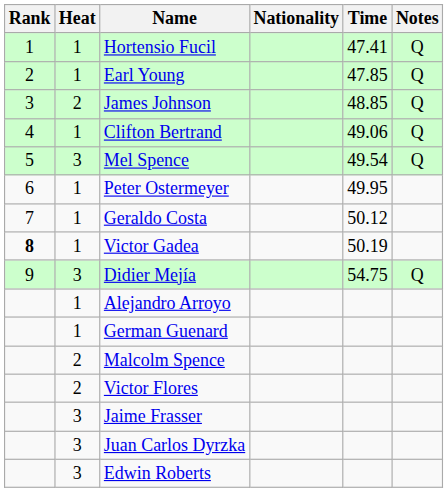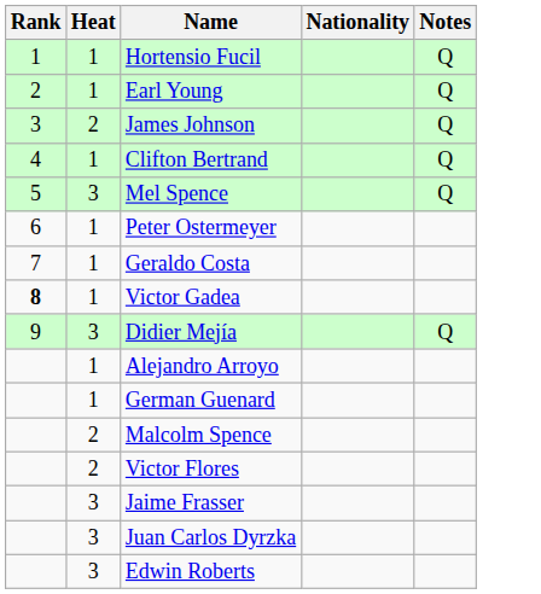- column: Time | 47.41 | 47.85 | 48.85 | 49.06 | 49.54 | 49.95 | 50.12 | 50.19 | 54.75
